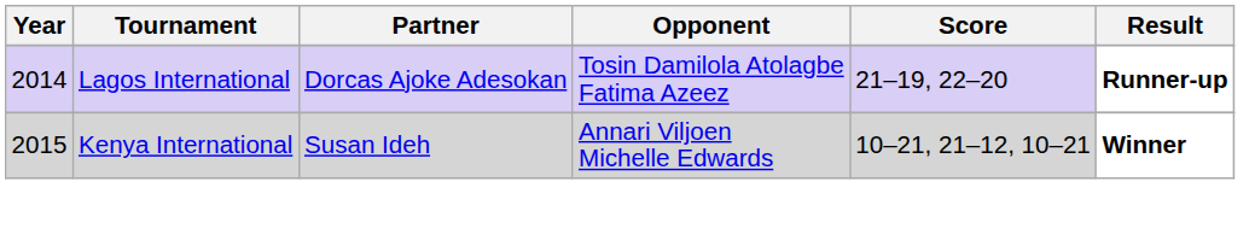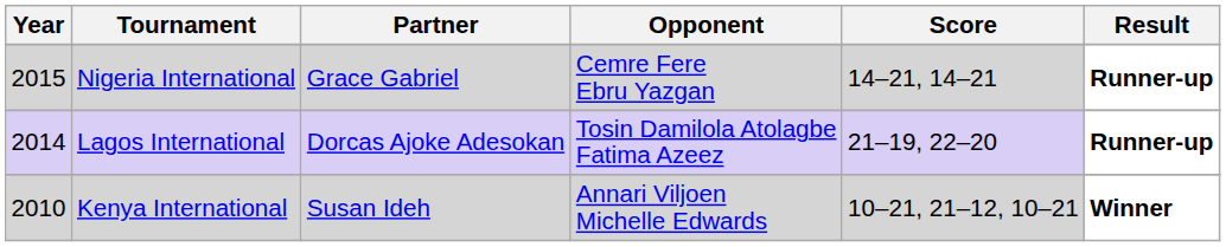+ row: 2015 | Nigeria International | Grace Gabriel | Cemre Fere Ebru Yazgan | 14–21, 14–21 | Runner-up
Kenya International | Year: 2015 -> 2010
